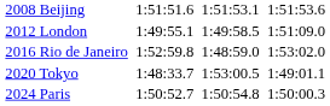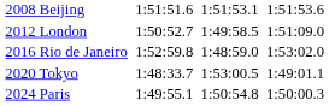2012 London | column 3: 1:49:55.1 -> 1:50:52.7
2024 Paris | column 3: 1:50:52.7 -> 1:49:55.1
